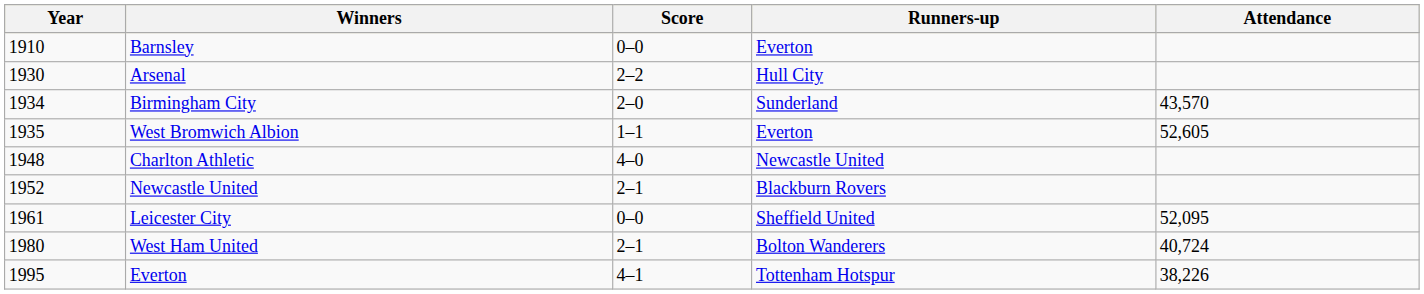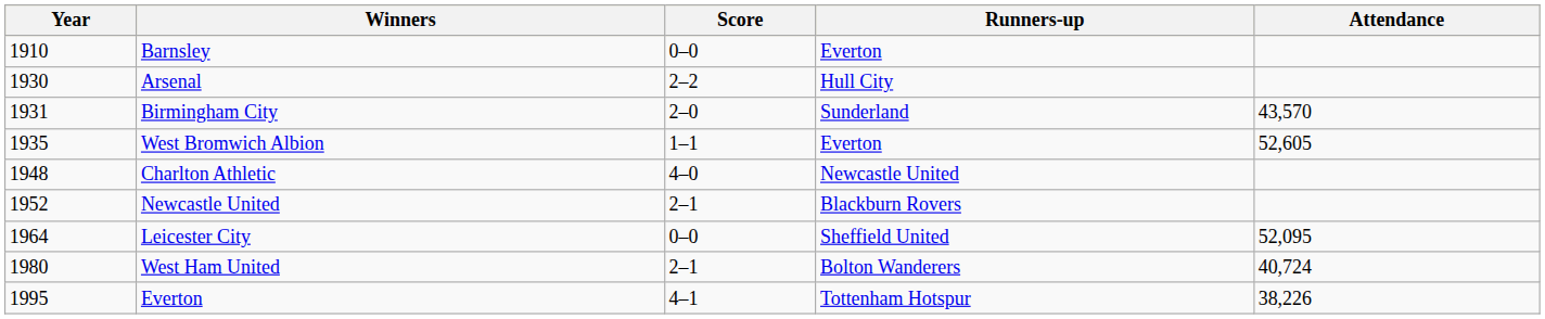Birmingham City | Year: 1934 -> 1931
Leicester City | Year: 1961 -> 1964
